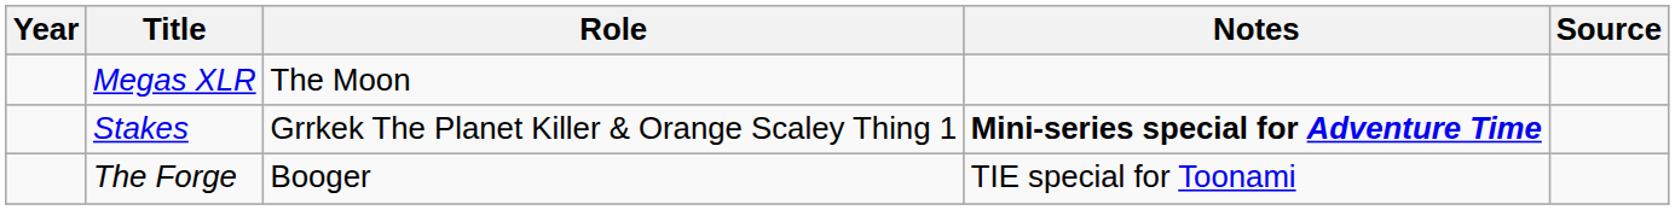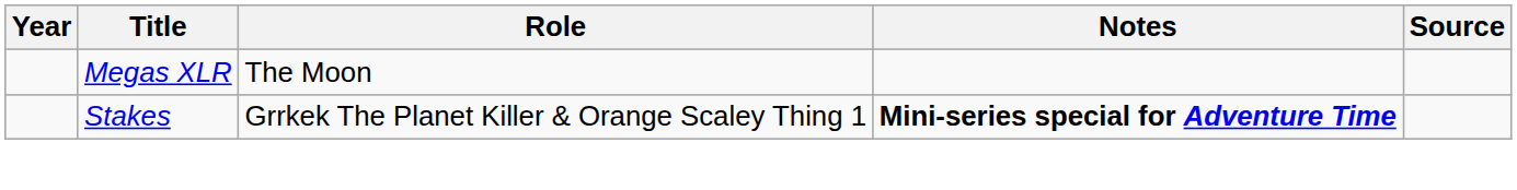- row: The Forge | Booger | TIE special for Toonami
